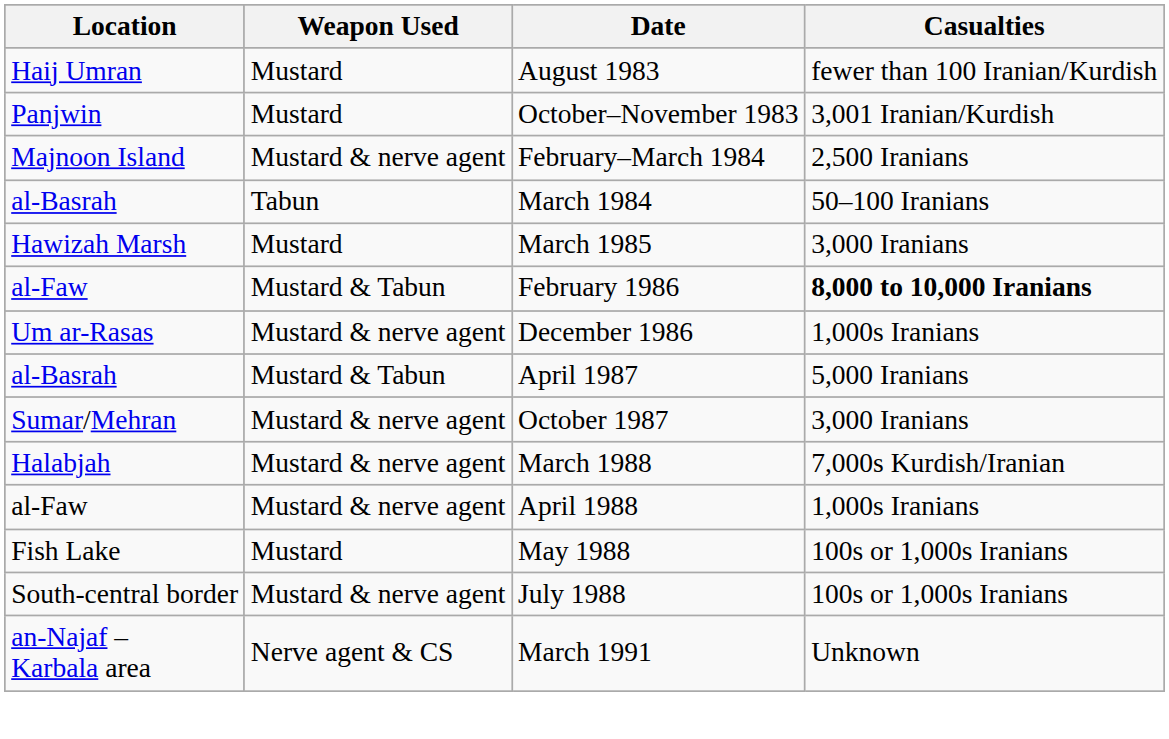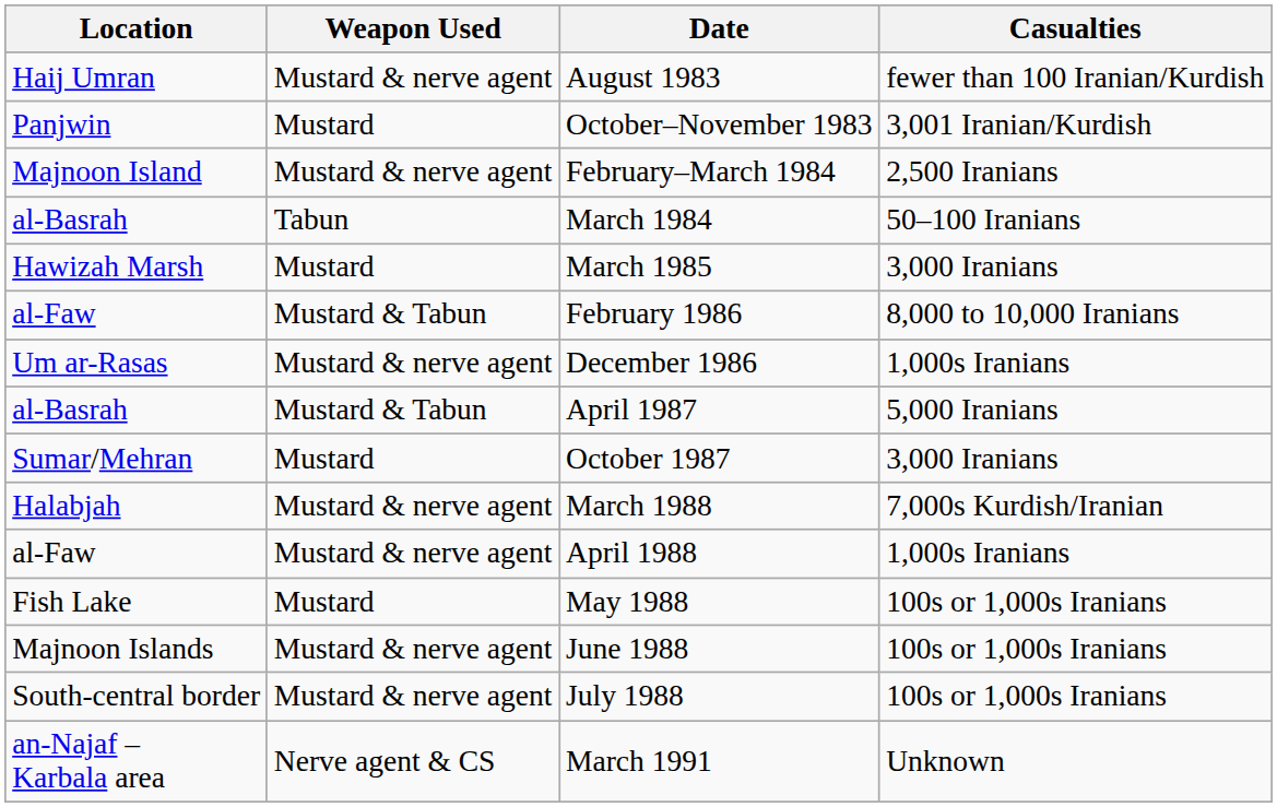August 1983 | Weapon Used: Mustard -> Mustard & nerve agent
February 1986 | Casualties: bold -> normal
October 1987 | Weapon Used: Mustard & nerve agent -> Mustard
+ row: Majnoon Islands | Mustard & nerve agent | June 1988 | 100s or 1,000s Iranians
